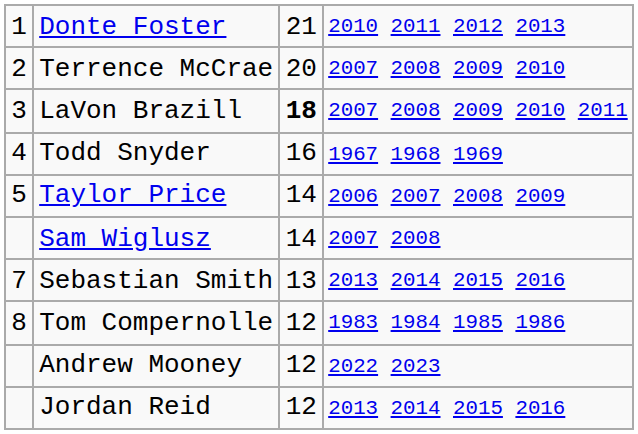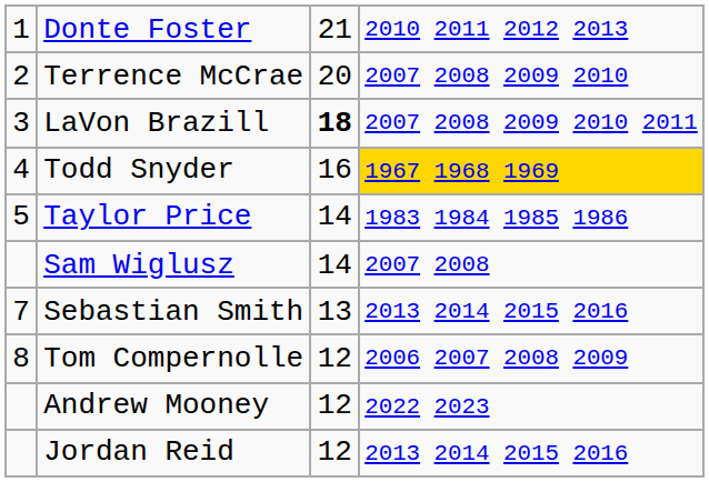Todd Snyder | column 4: no background -> gold background
Taylor Price | column 4: 2006 2007 2008 2009 -> 1983 1984 1985 1986
Tom Compernolle | column 4: 1983 1984 1985 1986 -> 2006 2007 2008 2009
